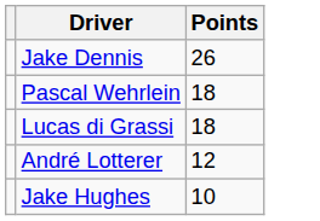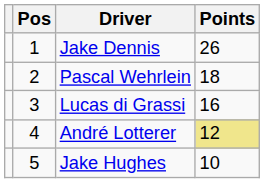+ column: Pos | 1 | 2 | 3 | 4 | 5
Lucas di Grassi | Points: 18 -> 16
André Lotterer | Points: no background -> khaki background
